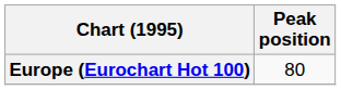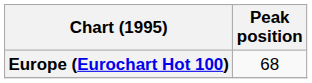Europe (Eurochart Hot 100) | Peak position: 80 -> 68
